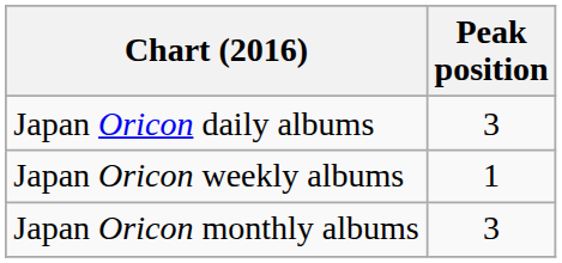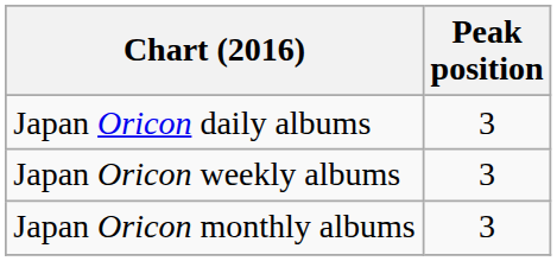Japan Oricon weekly albums | Peak position: 1 -> 3
